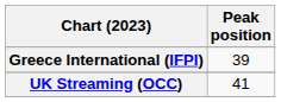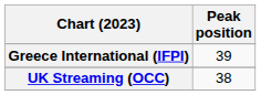UK Streaming (OCC) | Peak position: 41 -> 38
